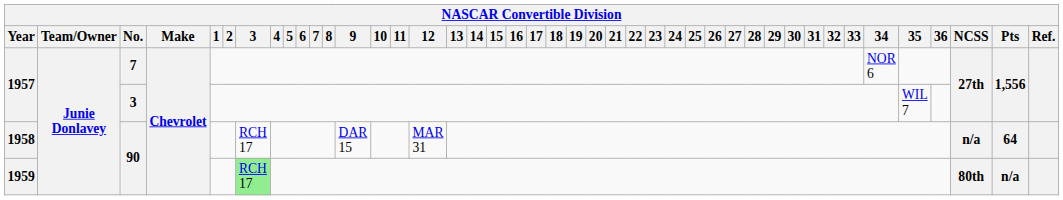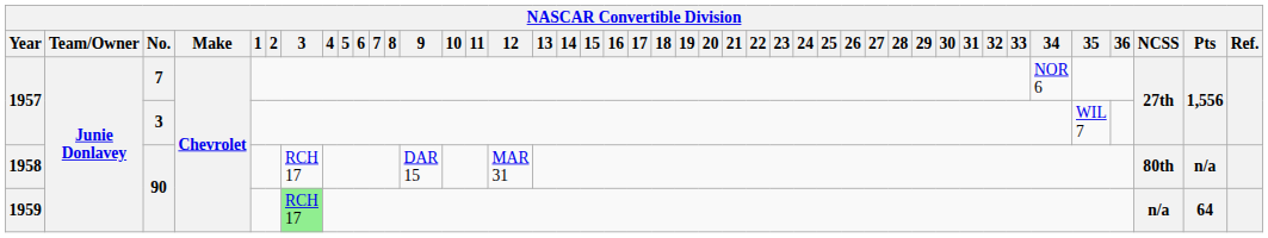1958 | NCSS: n/a -> 80th
1958 | Pts: 64 -> n/a
1959 | NCSS: 80th -> n/a
1959 | Pts: n/a -> 64
